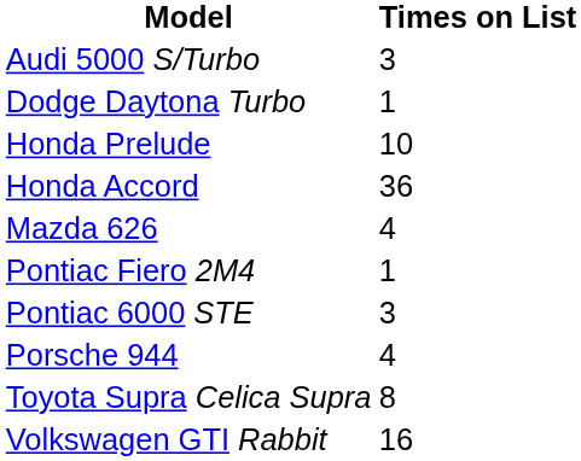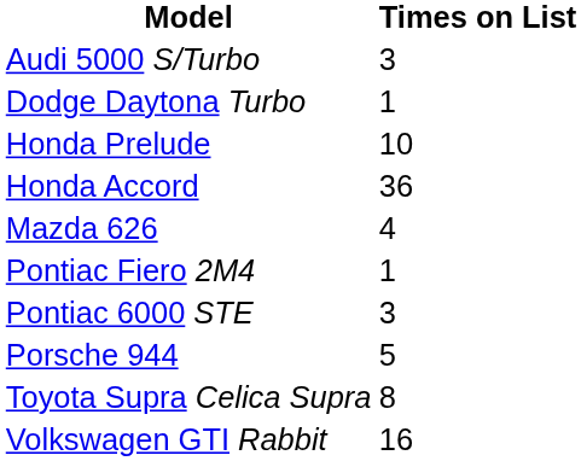Porsche 944 | Times on List: 4 -> 5
